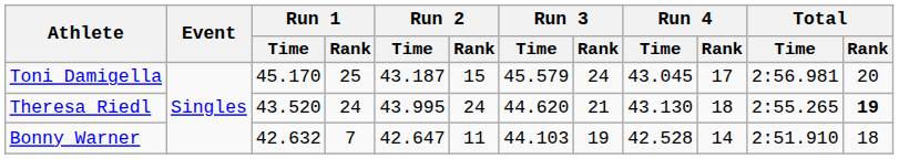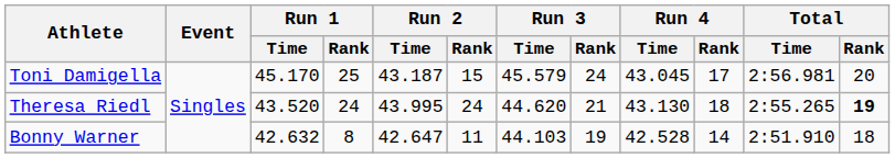Bonny Warner | Run 1 / Rank: 7 -> 8
